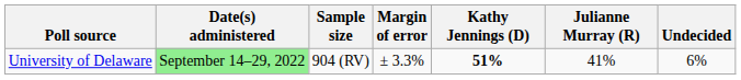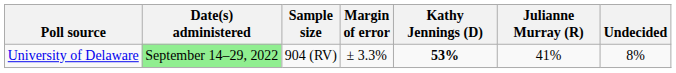University of Delaware | Kathy Jennings (D): 51% -> 53%
University of Delaware | Undecided: 6% -> 8%
